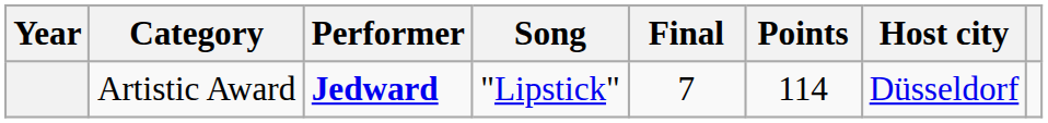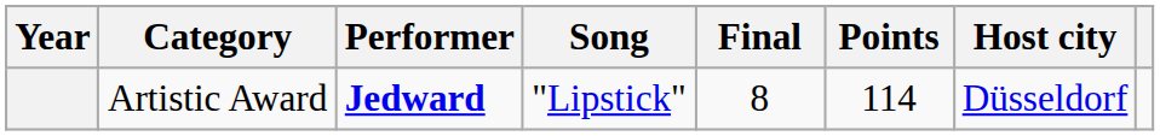Artistic Award | Final: 7 -> 8
